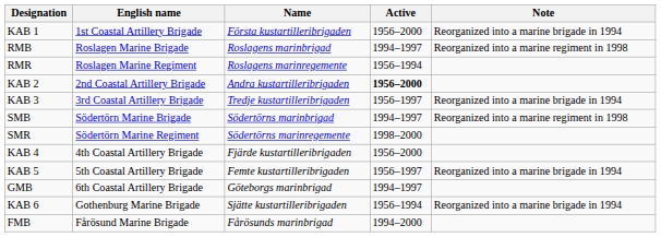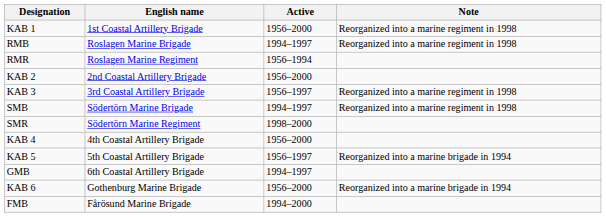- column: Name | Första kustartilleribrigaden | Roslagens marinbrigad | Roslagens marinregemente | Andra kustartilleribrigaden | Tredje kustartilleribrigaden | Södertörns marinbrigad | Södertörns marinregemente | Fjärde kustartilleribrigaden | Femte kustartilleribrigaden | Göteborgs marinbrigad | Sjätte kustartilleribrigaden | Fårösunds marinbrigad
KAB 1 | Note: Reorganized into a marine brigade in 1994 -> Reorganized into a marine regiment in 1998
KAB 2 | Active: bold -> normal
KAB 3 | Note: Reorganized into a marine brigade in 1994 -> Reorganized into a marine regiment in 1998
KAB 6 | Active: 1956–1994 -> 1956–2000
